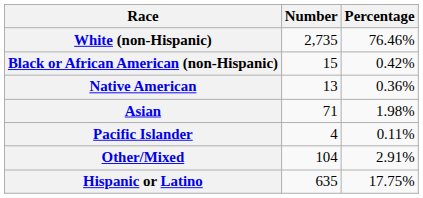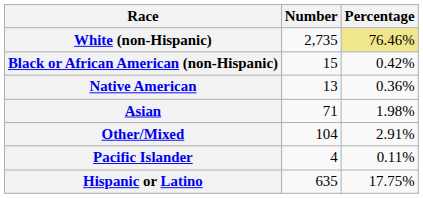White (non-Hispanic) | Percentage: no background -> khaki background
rows swapped: Pacific Islander <-> Other/Mixed
